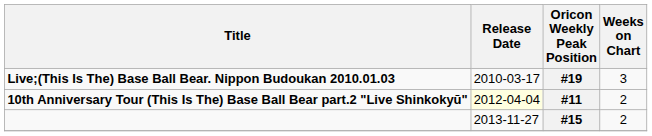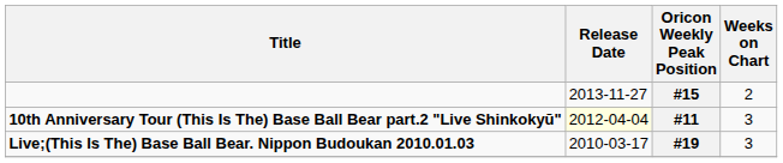rows swapped: #19 <-> #15
#11 | Weeks on Chart: 2 -> 3
